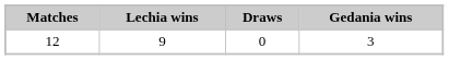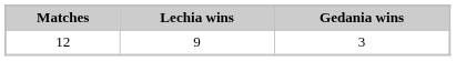- column: Draws | 0
